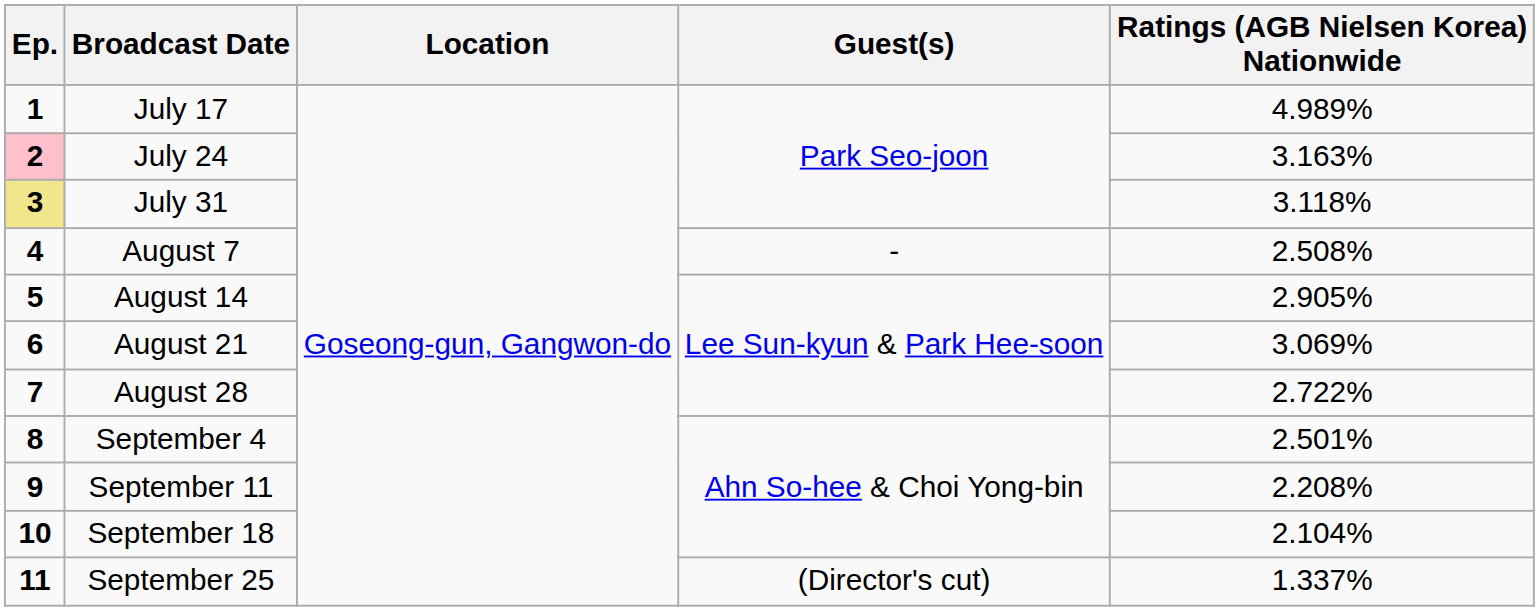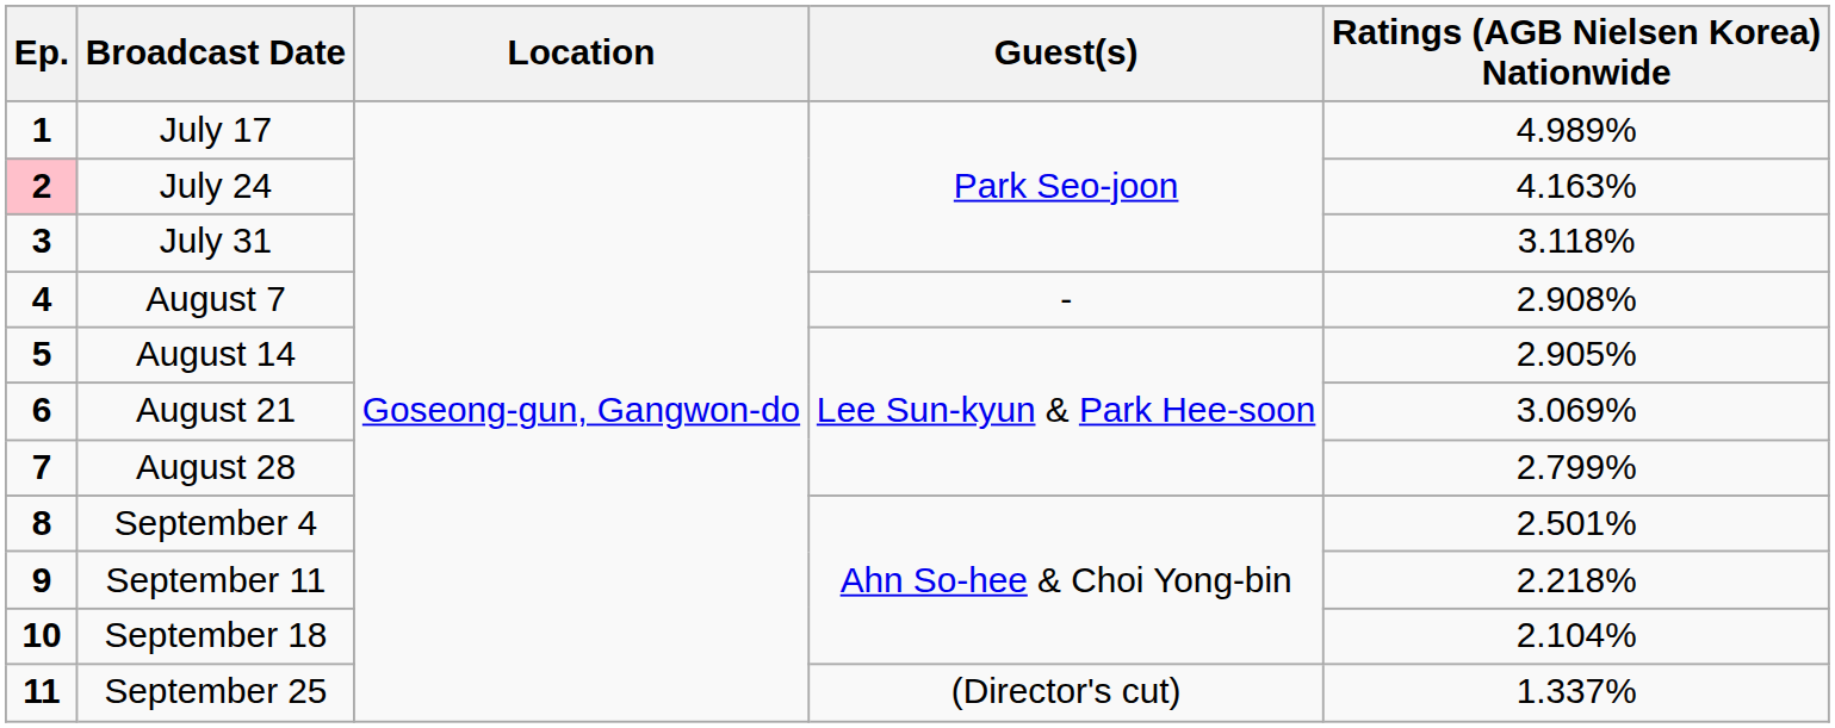July 24 | Ratings (AGB Nielsen Korea) Nationwide: 3.163% -> 4.163%
July 31 | Ep.: khaki background -> no background
August 7 | Ratings (AGB Nielsen Korea) Nationwide: 2.508% -> 2.908%
August 28 | Ratings (AGB Nielsen Korea) Nationwide: 2.722% -> 2.799%
September 11 | Ratings (AGB Nielsen Korea) Nationwide: 2.208% -> 2.218%
